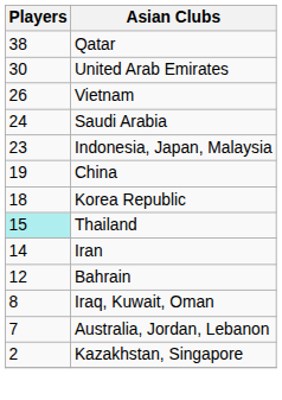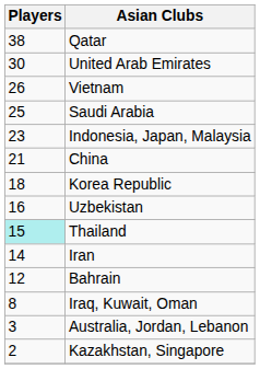Saudi Arabia | Players: 24 -> 25
China | Players: 19 -> 21
+ row: 16 | Uzbekistan
Australia, Jordan, Lebanon | Players: 7 -> 3
